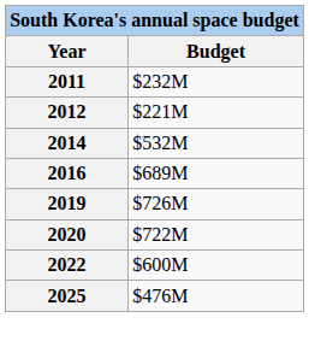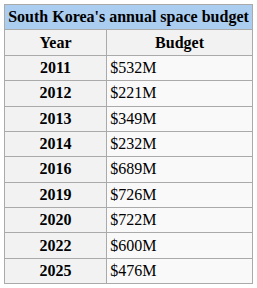2011 | Budget: $232M -> $532M
+ row: 2013 | $349M
2014 | Budget: $532M -> $232M
